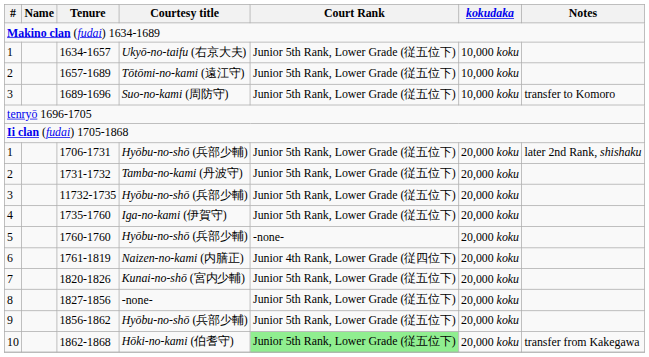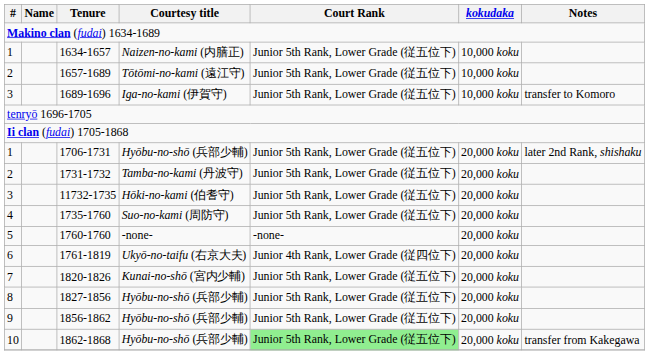1634-1657 | Courtesy title: Ukyō-no-taifu (右京大夫) -> Naizen-no-kami (内膳正)
1689-1696 | Courtesy title: Suo-no-kami (周防守) -> Iga-no-kami (伊賀守)
11732-1735 | Courtesy title: Hyōbu-no-shō (兵部少輔) -> Hōki-no-kami (伯耆守)
1735-1760 | Courtesy title: Iga-no-kami (伊賀守) -> Suo-no-kami (周防守)
1760-1760 | Courtesy title: Hyōbu-no-shō (兵部少輔) -> -none-
1761-1819 | Courtesy title: Naizen-no-kami (内膳正) -> Ukyō-no-taifu (右京大夫)
1827-1856 | Courtesy title: -none- -> Hyōbu-no-shō (兵部少輔)
1862-1868 | Courtesy title: Hōki-no-kami (伯耆守) -> Hyōbu-no-shō (兵部少輔)
